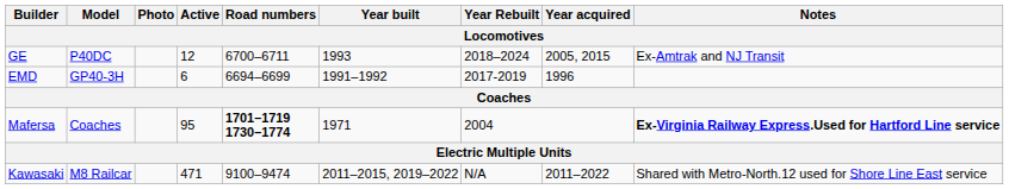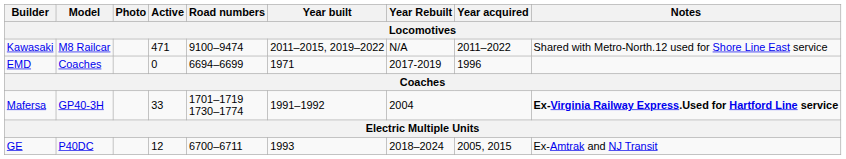rows swapped: GE <-> Kawasaki
EMD | Model: GP40-3H -> Coaches
EMD | Active: 6 -> 0
EMD | Year built: 1991–1992 -> 1971
Mafersa | Model: Coaches -> GP40-3H
Mafersa | Active: 95 -> 33
Mafersa | Road numbers: bold -> normal
Mafersa | Year built: 1971 -> 1991–1992
